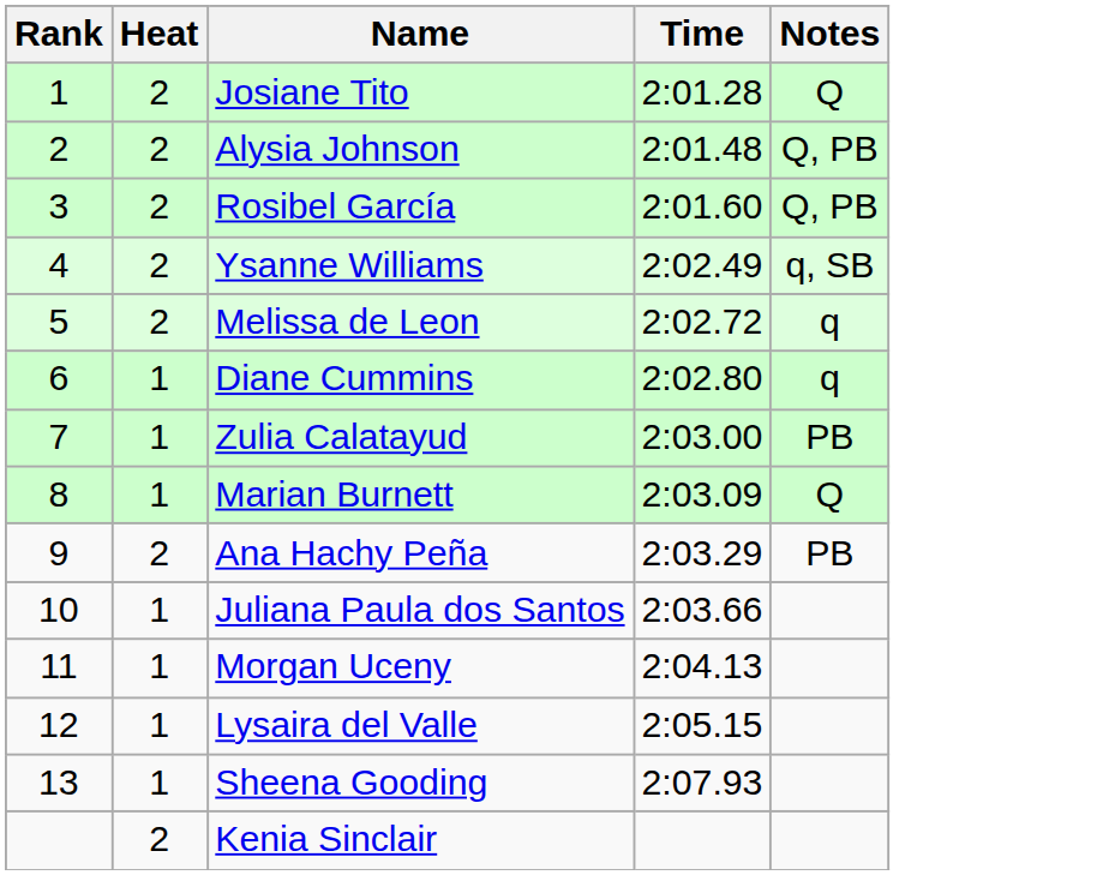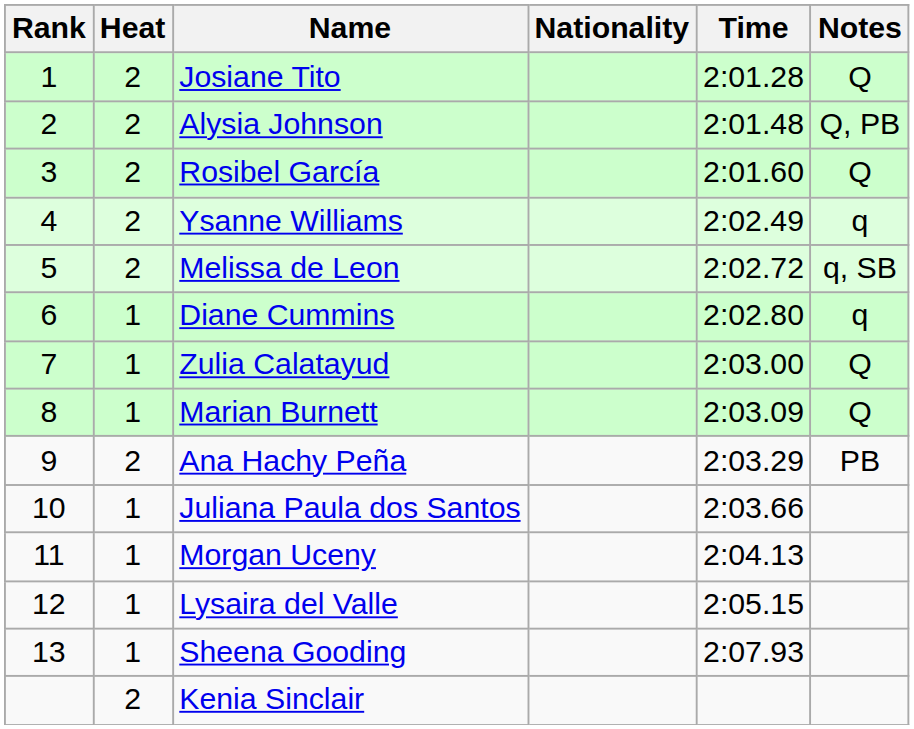+ column: Nationality
Rosibel García | Notes: Q, PB -> Q
Ysanne Williams | Notes: q, SB -> q
Melissa de Leon | Notes: q -> q, SB
Zulia Calatayud | Notes: PB -> Q
